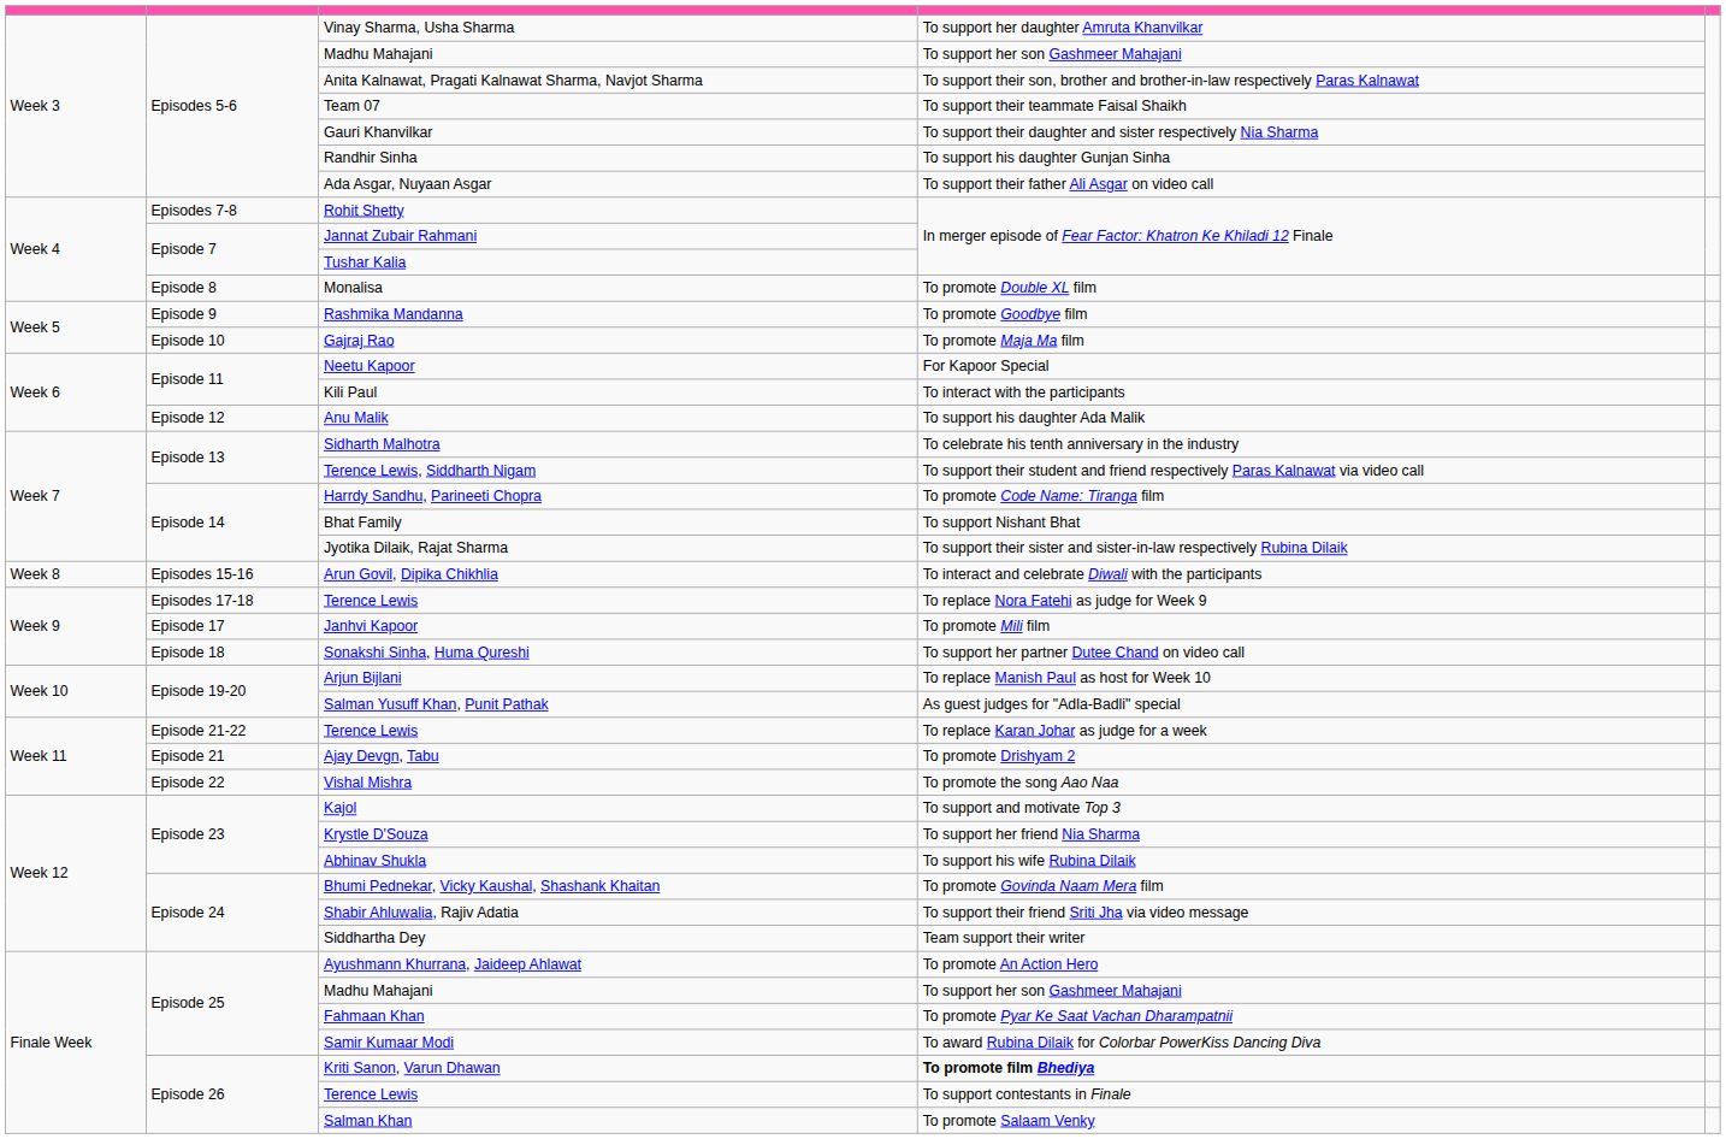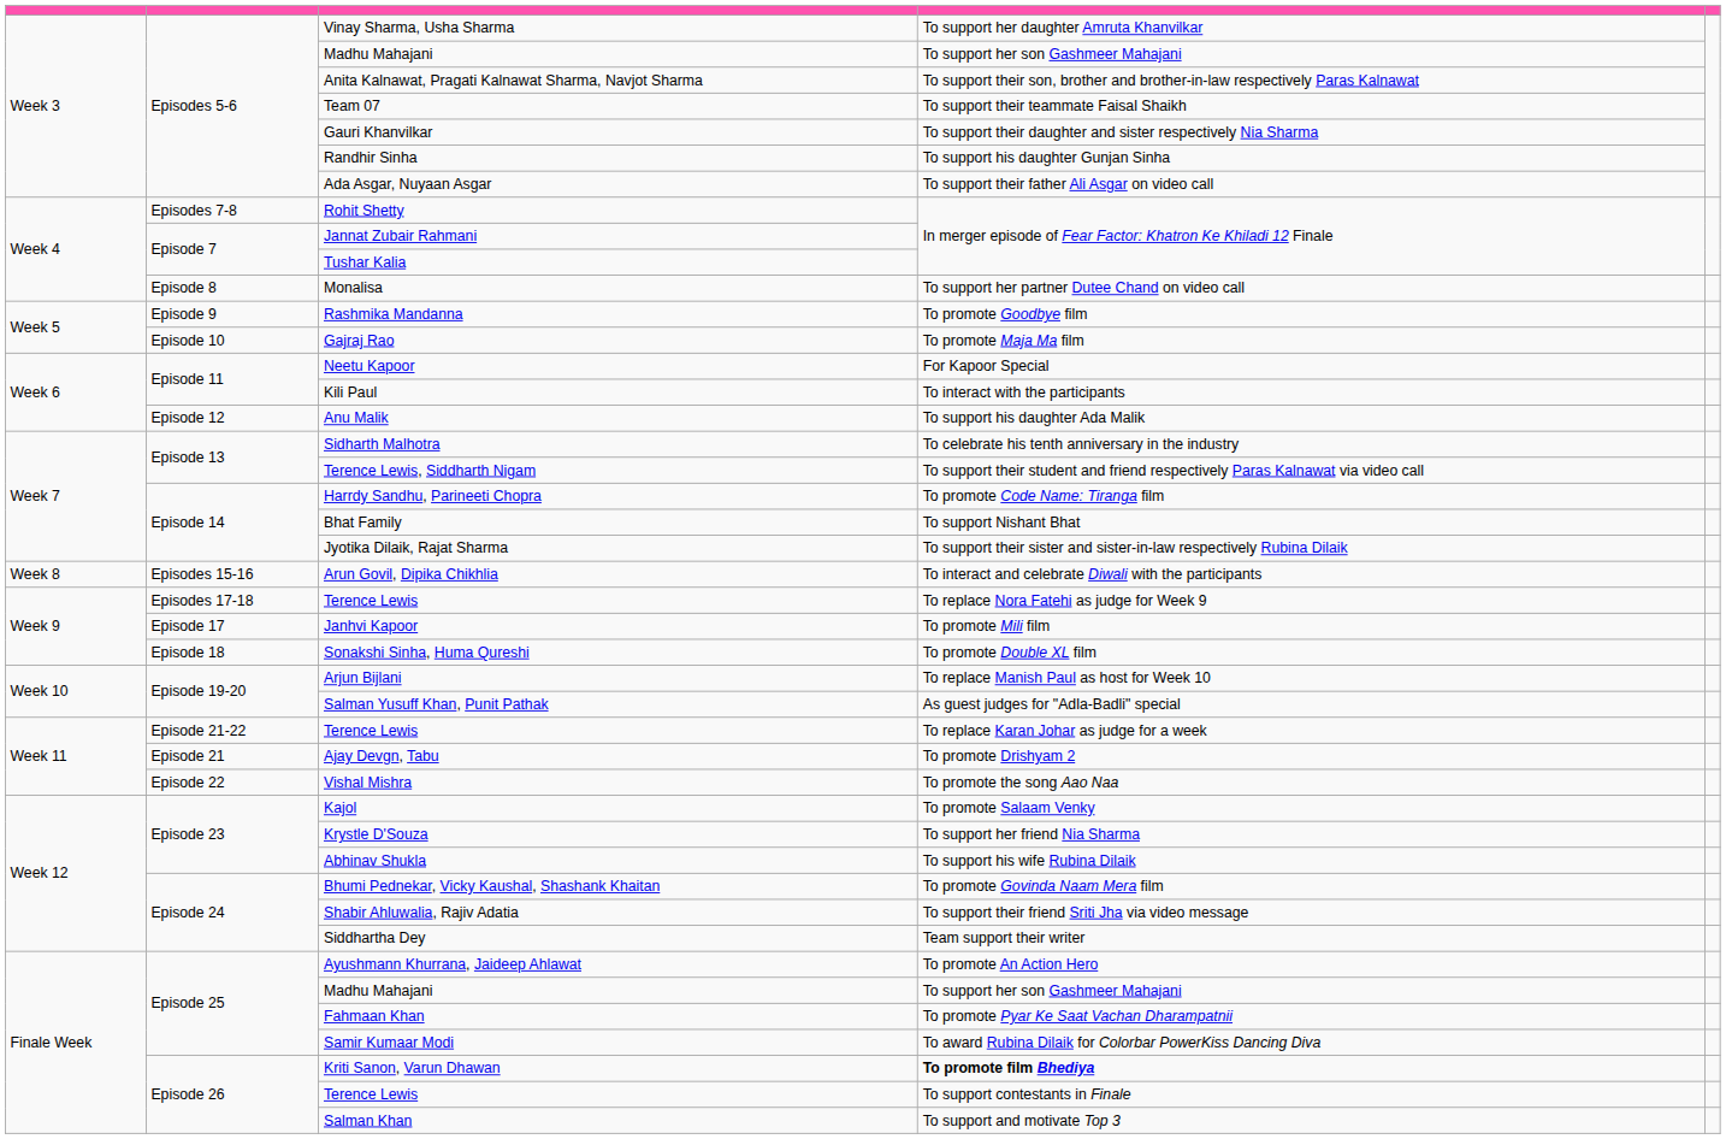Monalisa | column 4: To promote Double XL film -> To support her partner Dutee Chand on video call
Sonakshi Sinha, Huma Qureshi | column 4: To support her partner Dutee Chand on video call -> To promote Double XL film
Kajol | column 4: To support and motivate Top 3 -> To promote Salaam Venky
Salman Khan | column 4: To promote Salaam Venky -> To support and motivate Top 3
